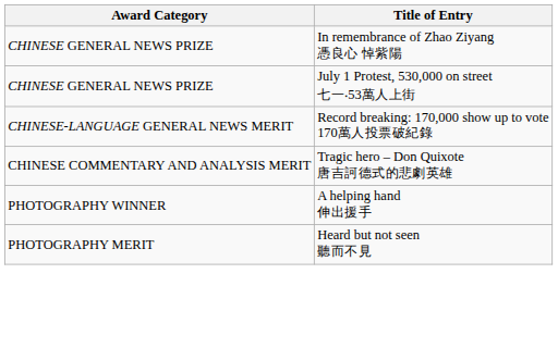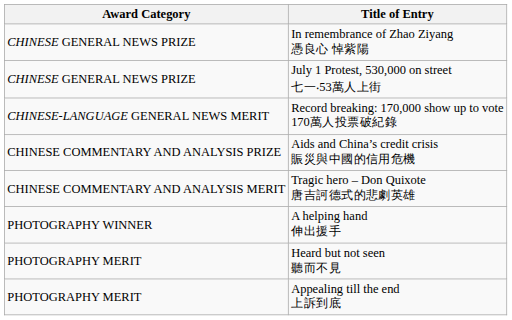+ row: CHINESE COMMENTARY AND ANALYSIS PRIZE | Aids and China’s credit crisis 賑災與中國的信用危機
+ row: PHOTOGRAPHY MERIT | Appealing till the end 上訴到底
